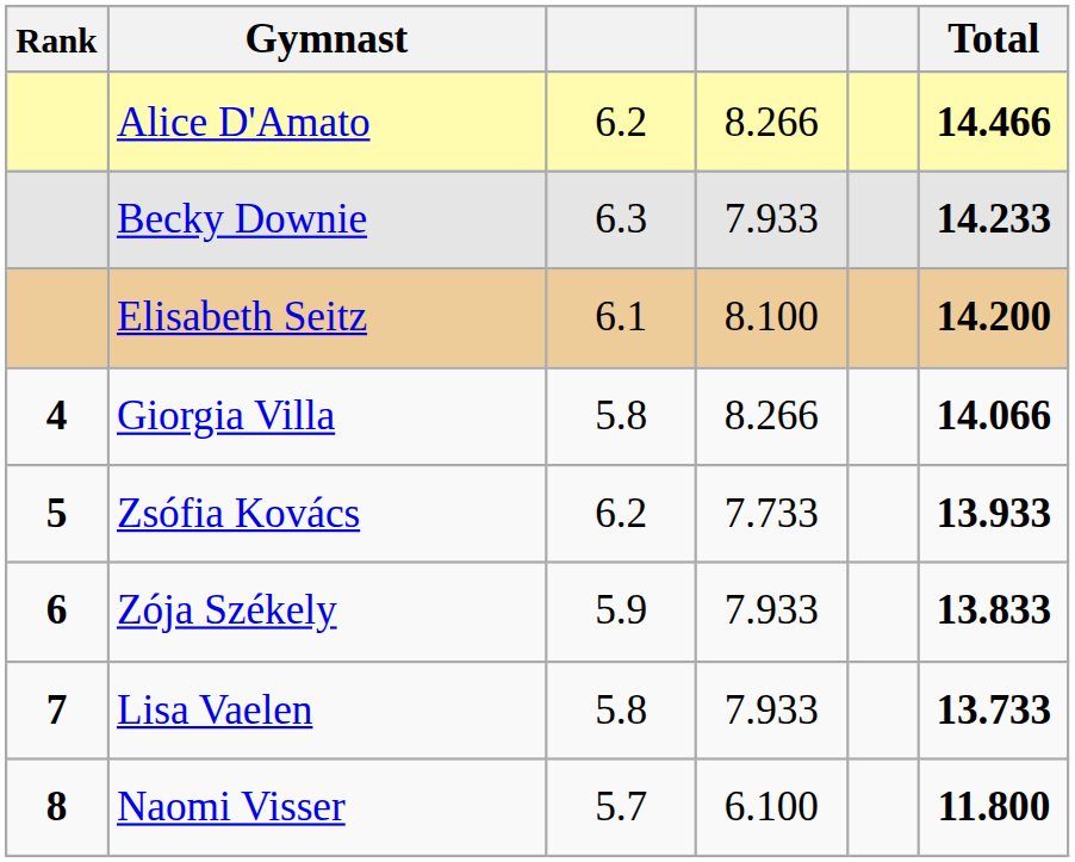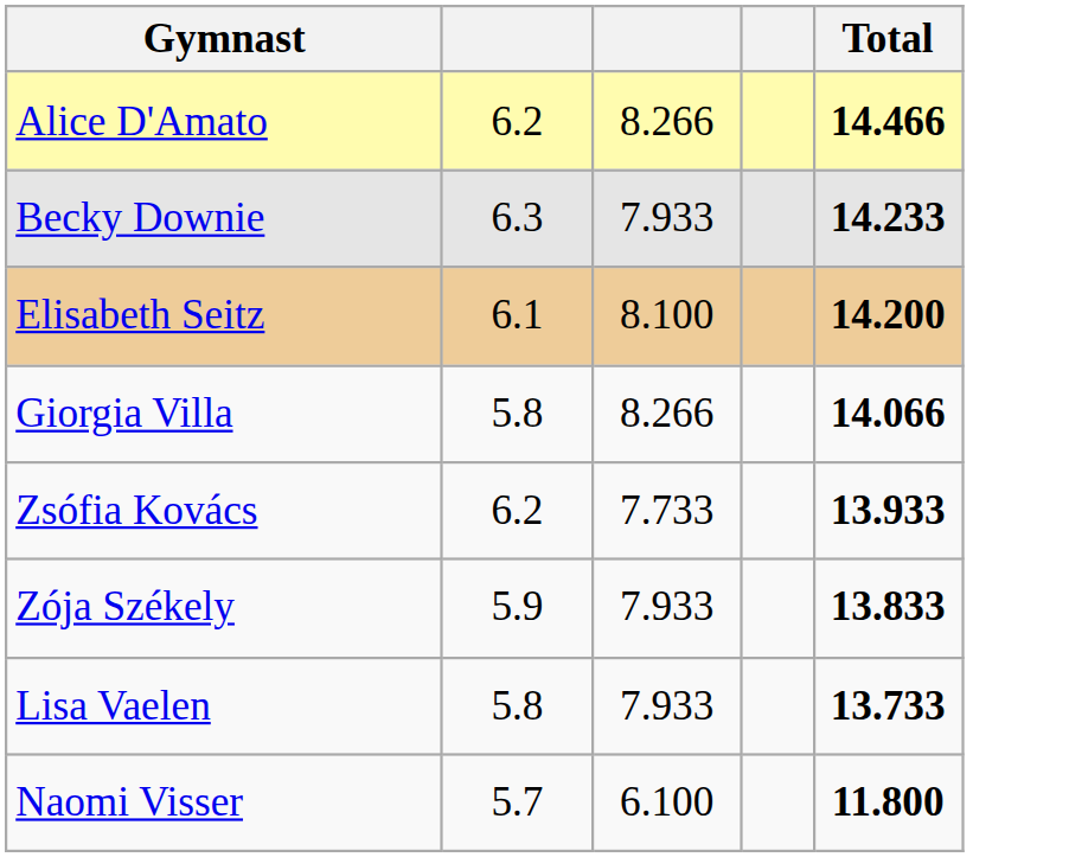- column: Rank | 4 | 5 | 6 | 7 | 8
